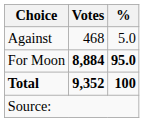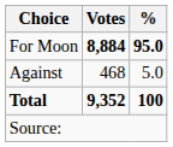rows swapped: For Moon <-> Against
